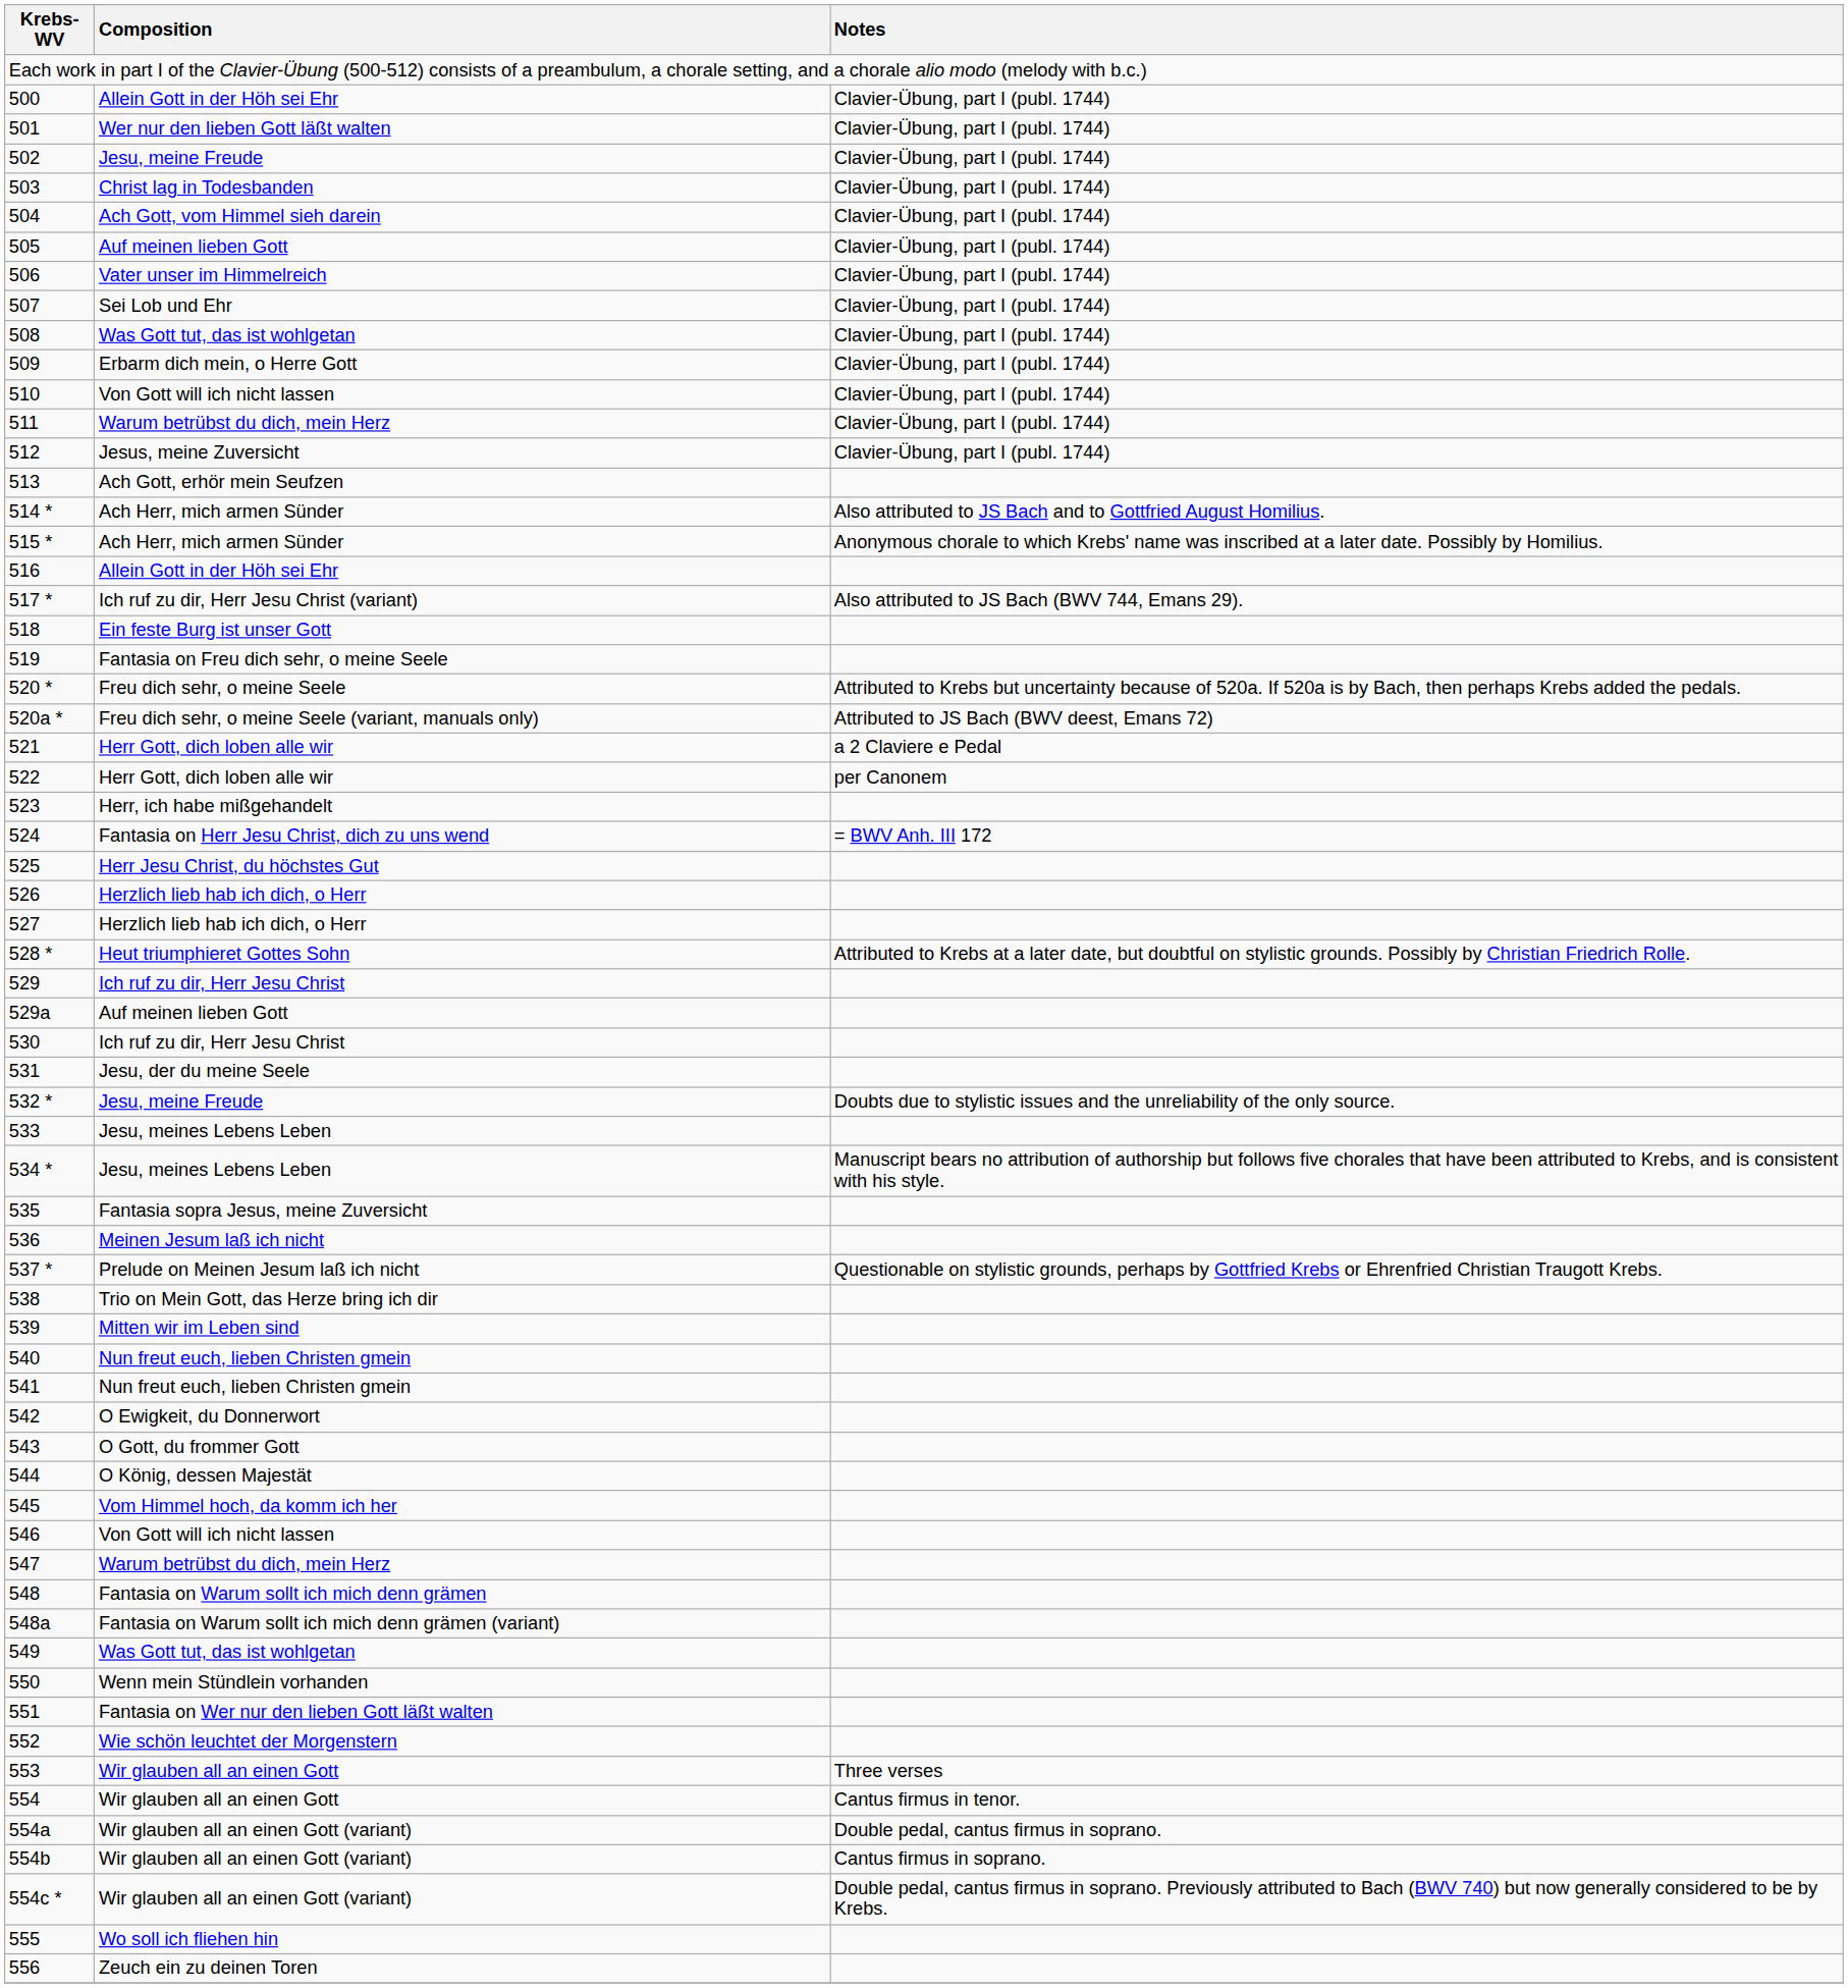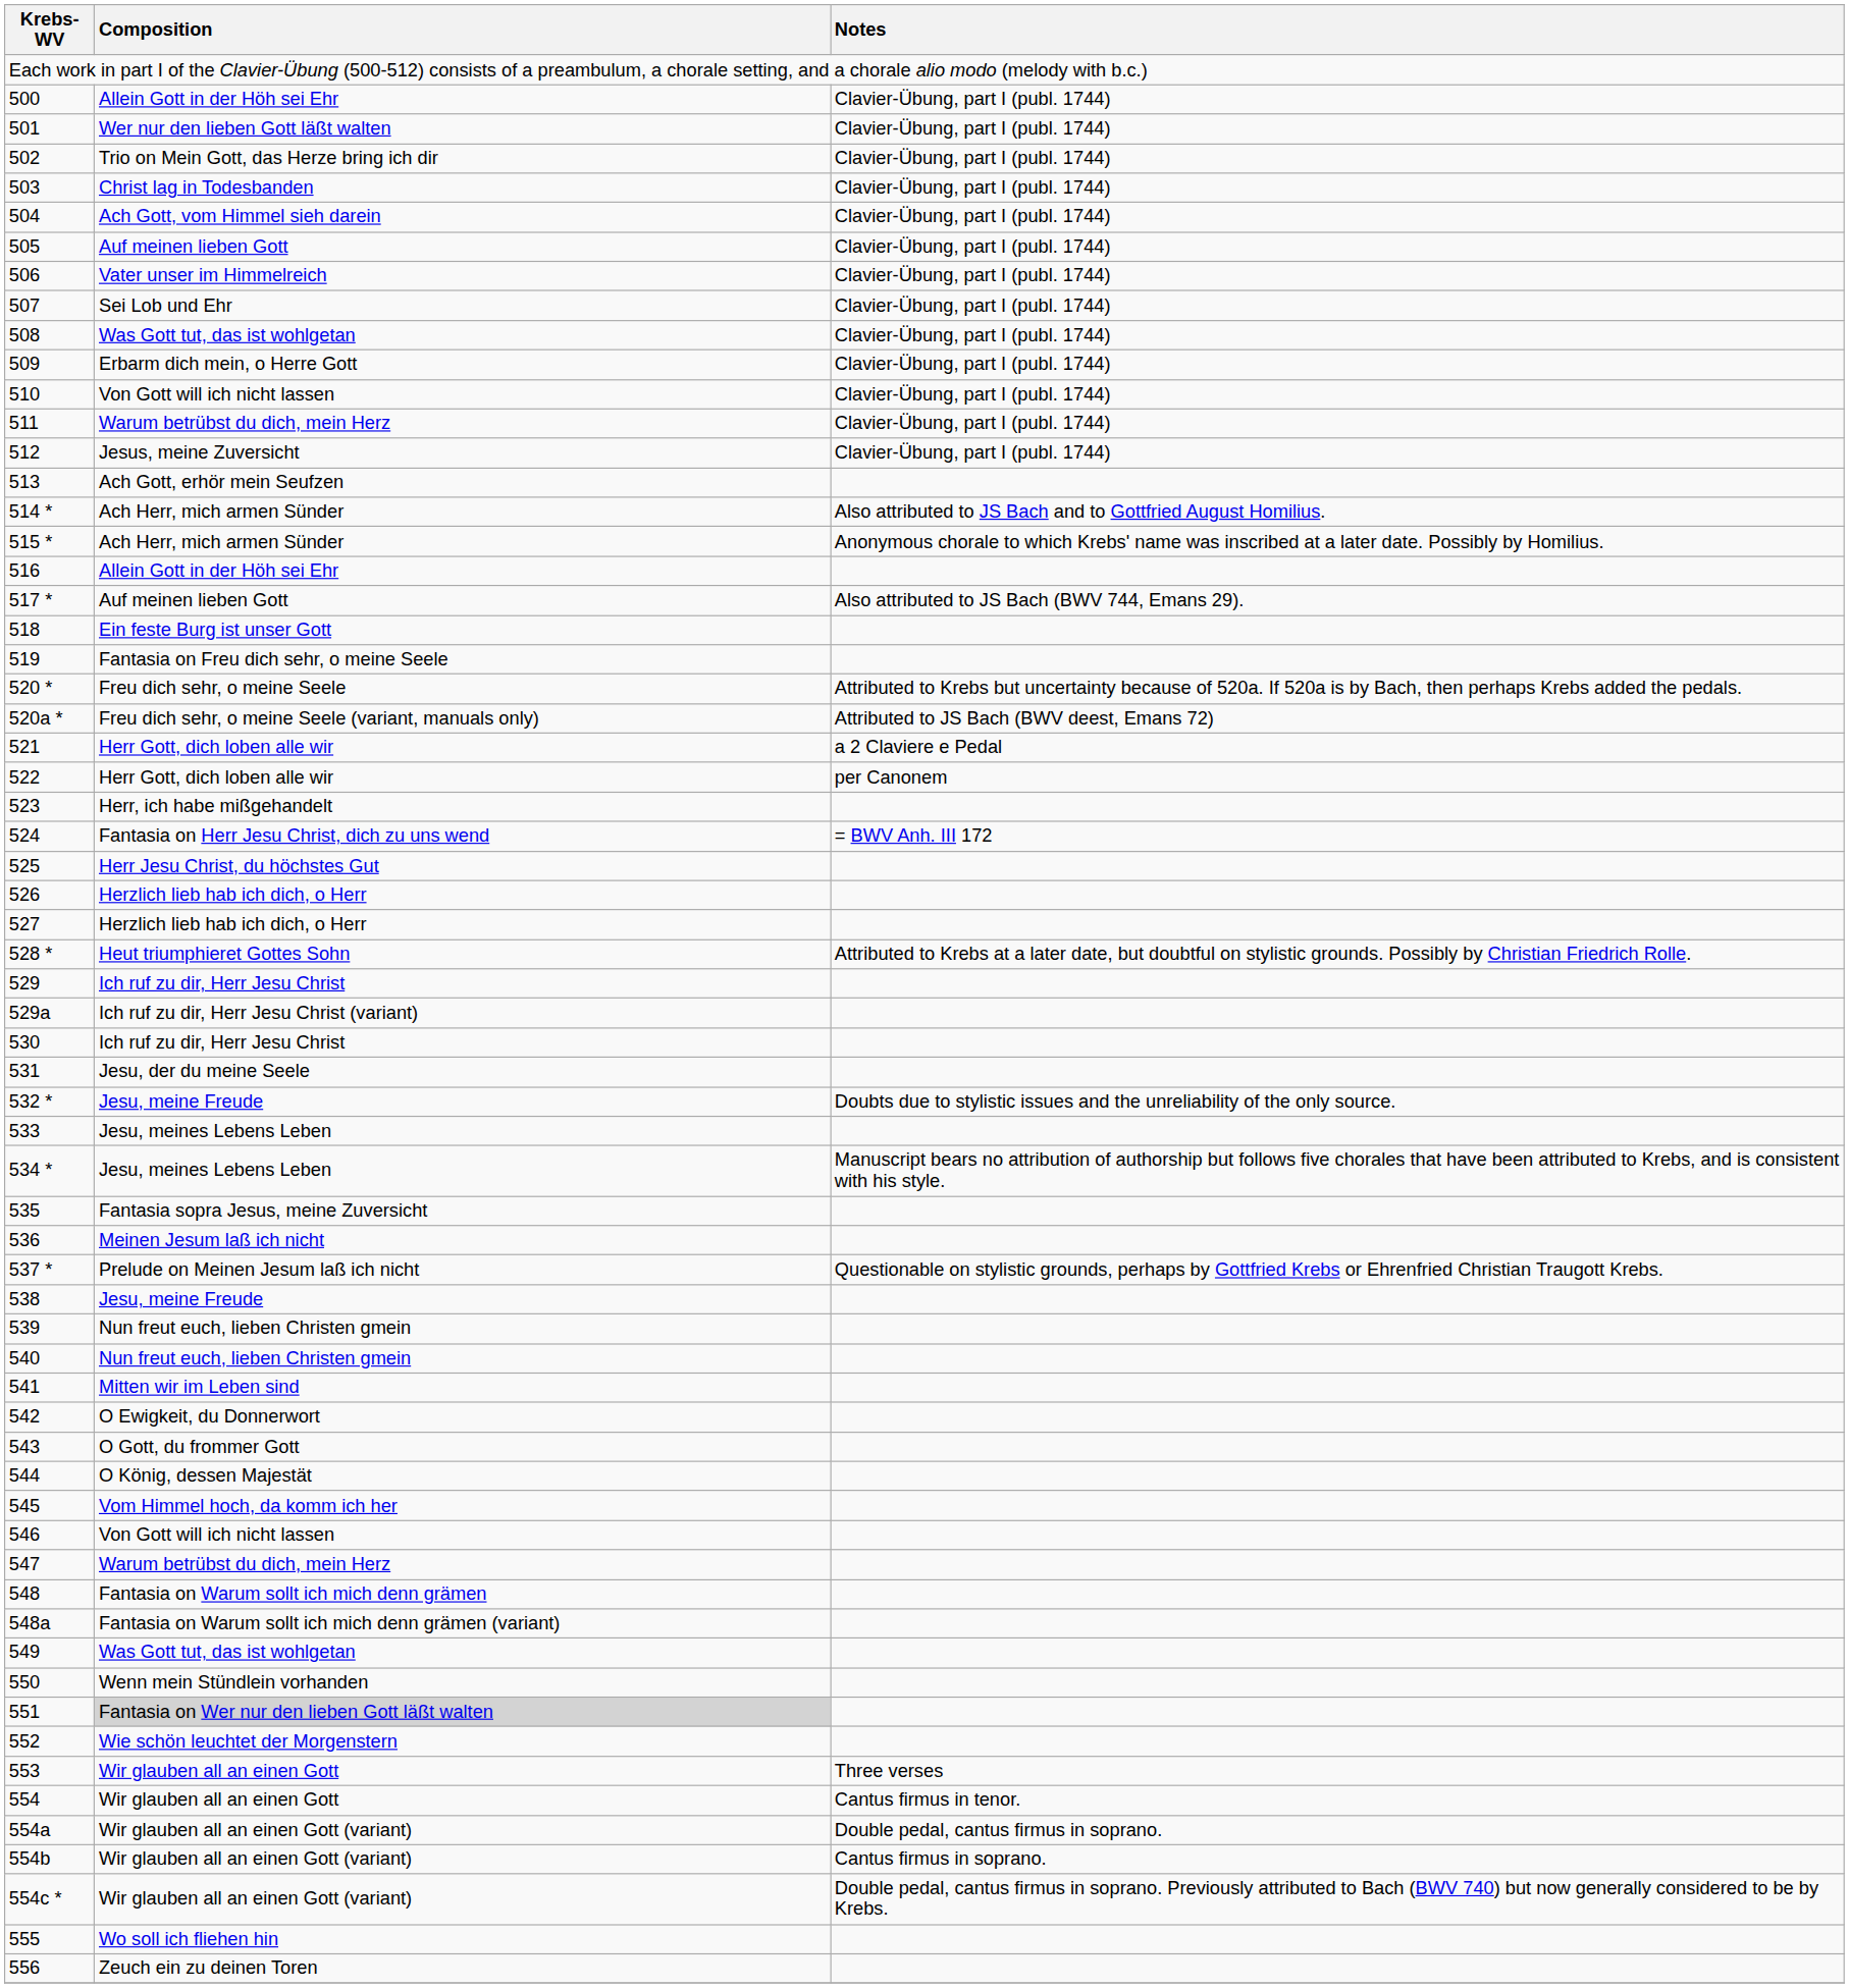502 | Composition: Jesu, meine Freude -> Trio on Mein Gott, das Herze bring ich dir
517 * | Composition: Ich ruf zu dir, Herr Jesu Christ (variant) -> Auf meinen lieben Gott
529a | Composition: Auf meinen lieben Gott -> Ich ruf zu dir, Herr Jesu Christ (variant)
538 | Composition: Trio on Mein Gott, das Herze bring ich dir -> Jesu, meine Freude
539 | Composition: Mitten wir im Leben sind -> Nun freut euch, lieben Christen gmein
541 | Composition: Nun freut euch, lieben Christen gmein -> Mitten wir im Leben sind
551 | Composition: no background -> lightgrey background
